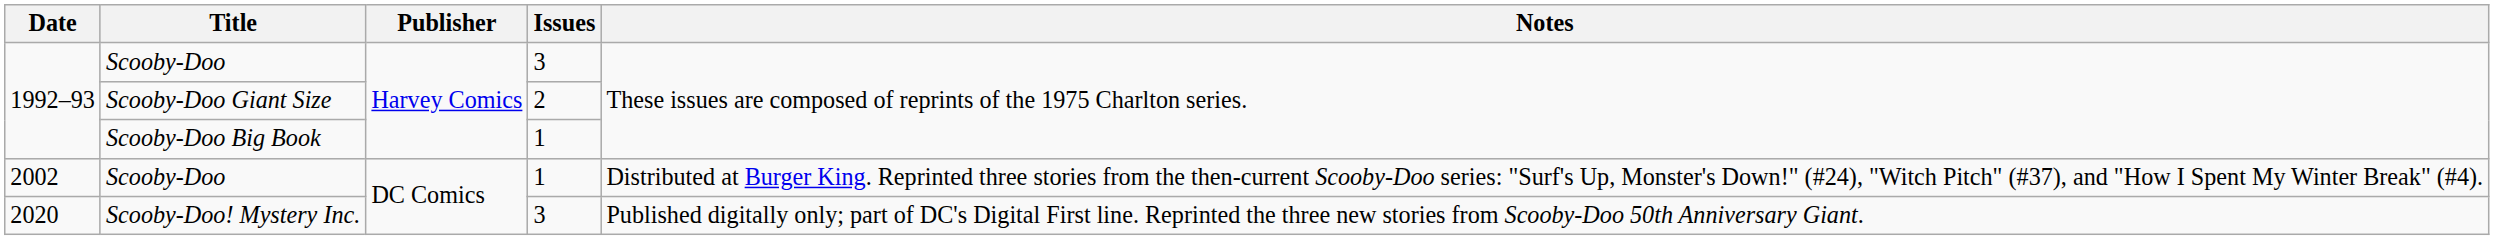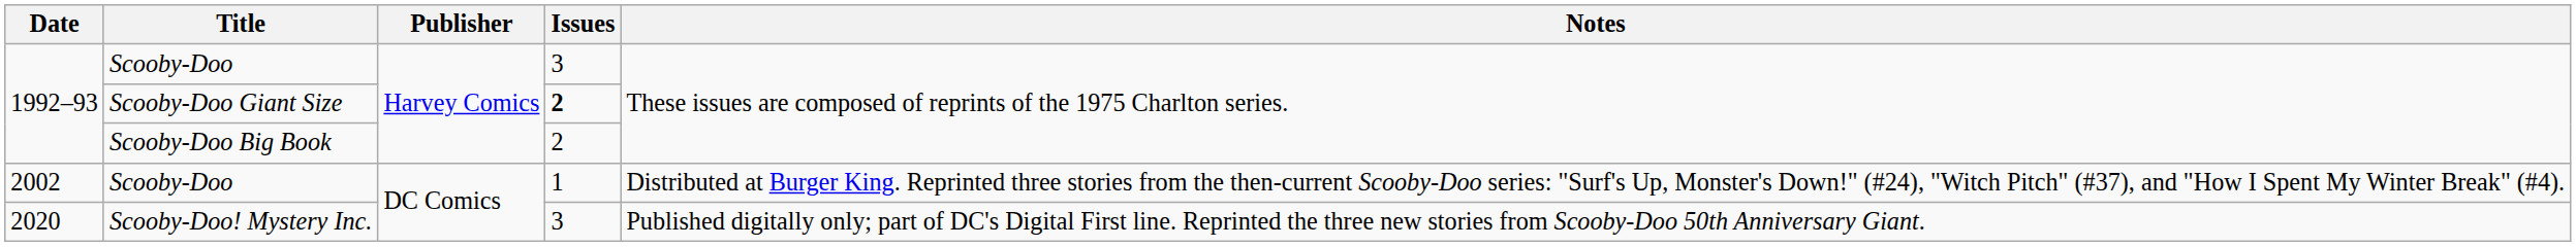Scooby-Doo Giant Size | Issues: normal -> bold
Scooby-Doo Big Book | Issues: 1 -> 2
